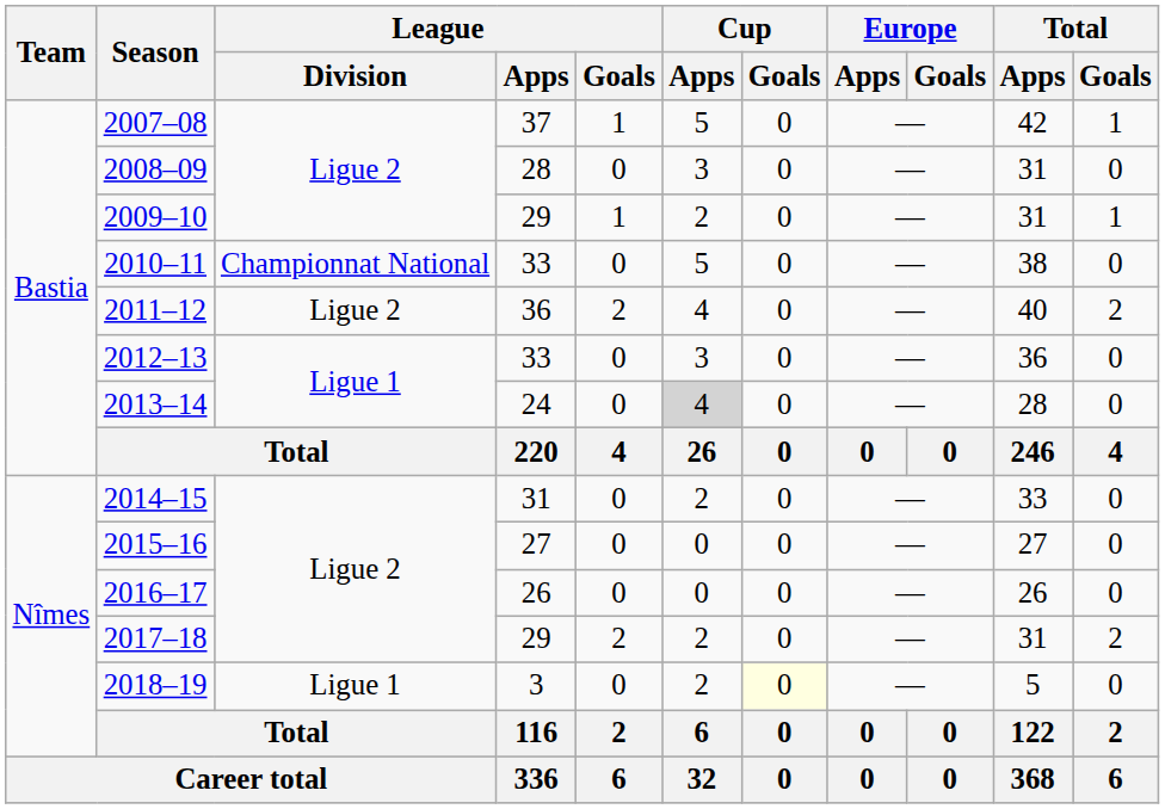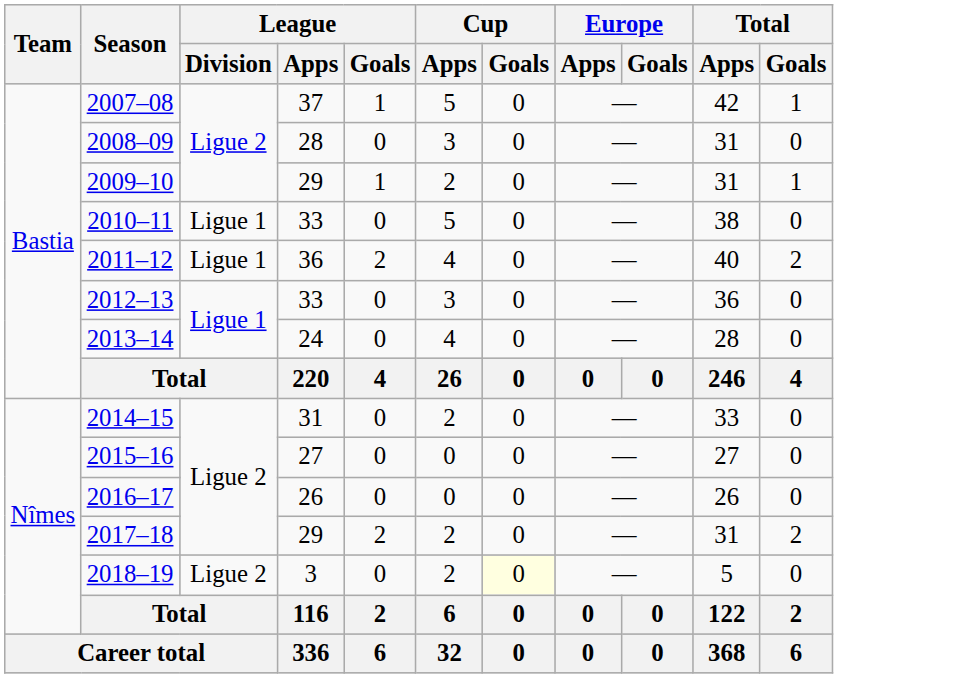2010–11 | League / Division: Championnat National -> Ligue 1
2011–12 | League / Division: Ligue 2 -> Ligue 1
2013–14 | Cup / Apps: lightgrey background -> no background
2018–19 | League / Division: Ligue 1 -> Ligue 2
